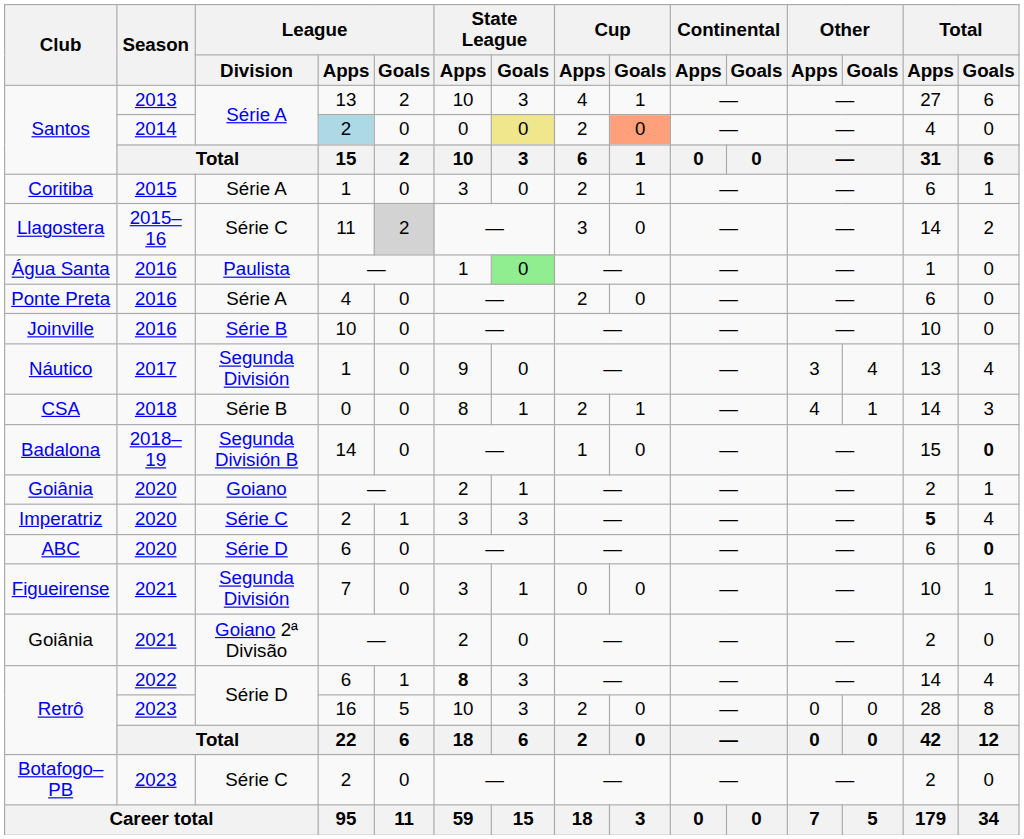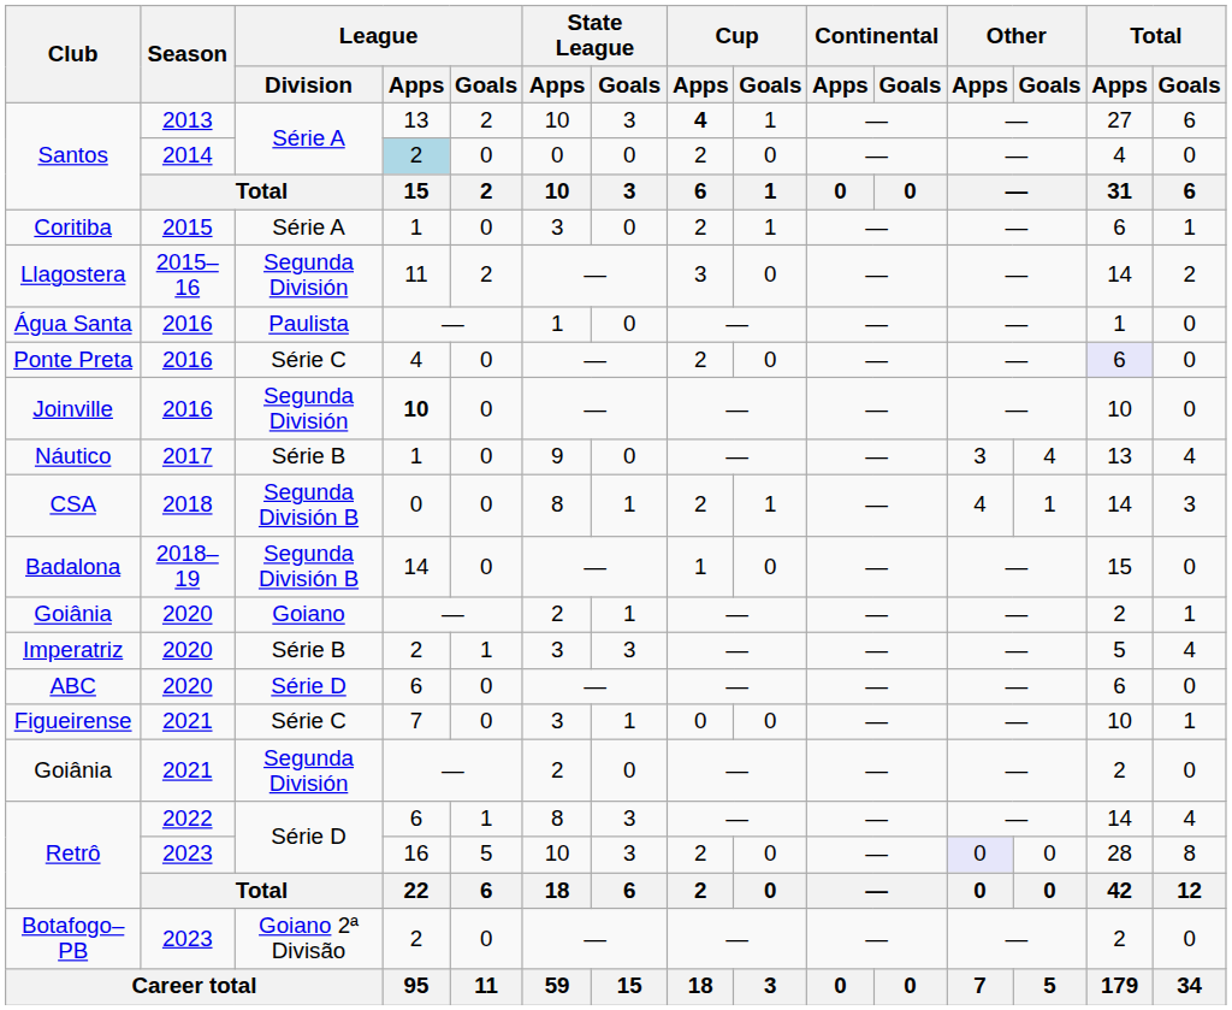Santos / 2013 | Cup / Apps: normal -> bold
Santos / 2014 | State League / Goals: khaki background -> no background
Santos / 2014 | Cup / Goals: lightsalmon background -> no background
Llagostera | League / Division: Série C -> Segunda División
Llagostera | League / Goals: lightgrey background -> no background
Água Santa | State League / Goals: lightgreen background -> no background
Ponte Preta | League / Division: Série A -> Série C
Ponte Preta | Total / Apps: no background -> lavender background
Joinville | League / Division: Série B -> Segunda División
Joinville | League / Apps: normal -> bold
Náutico | League / Division: Segunda División -> Série B
CSA | League / Division: Série B -> Segunda División B
Badalona | Total / Goals: bold -> normal
Imperatriz | League / Division: Série C -> Série B
Imperatriz | Total / Apps: bold -> normal
ABC | Total / Goals: bold -> normal
Figueirense | League / Division: Segunda División -> Série C
Goiânia / 2021 | League / Division: Goiano 2ª Divisão -> Segunda División
Retrô / 2022 | State League / Apps: bold -> normal
Retrô / 2023 | Other / Apps: no background -> lavender background
Botafogo–PB | League / Division: Série C -> Goiano 2ª Divisão
